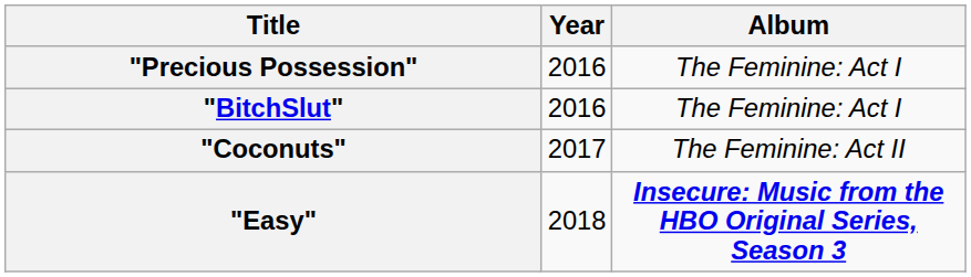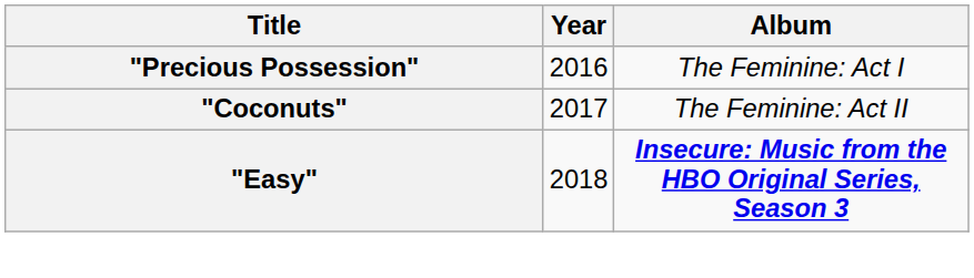- row: "BitchSlut" | 2016 | The Feminine: Act I
